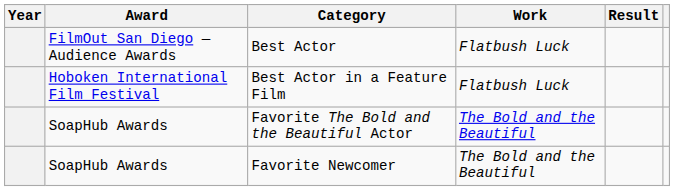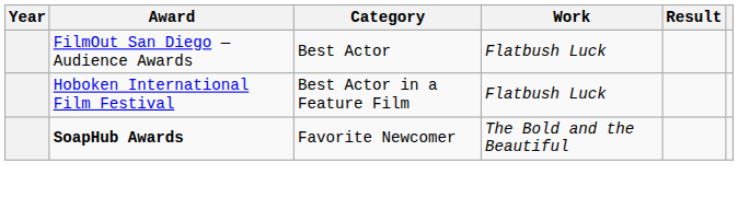- row: SoapHub Awards | Favorite The Bold and the Beautiful Actor | The Bold and the Beautiful
Favorite Newcomer | Award: normal -> bold
